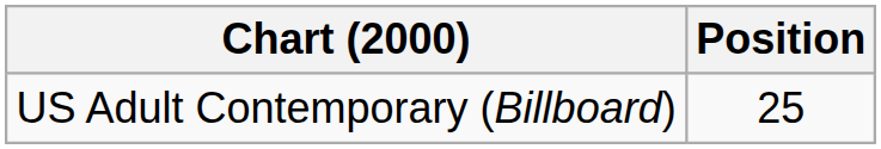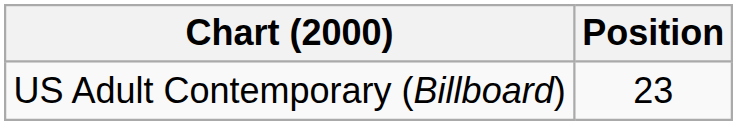US Adult Contemporary (Billboard) | Position: 25 -> 23
